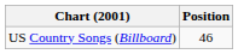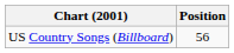US Country Songs (Billboard) | Position: 46 -> 56
